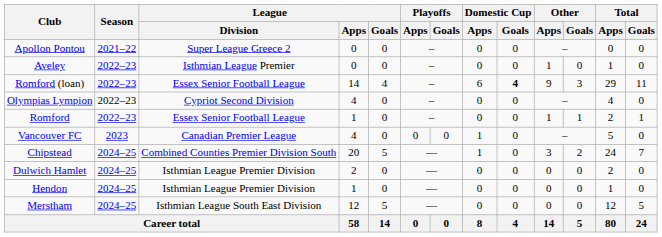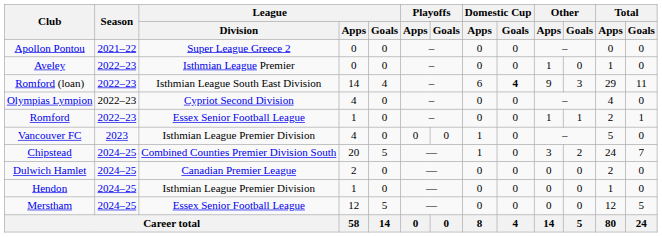Romford (loan) | League / Division: Essex Senior Football League -> Isthmian League South East Division
Vancouver FC | League / Division: Canadian Premier League -> Isthmian League Premier Division
Dulwich Hamlet | League / Division: Isthmian League Premier Division -> Canadian Premier League
Merstham | League / Division: Isthmian League South East Division -> Essex Senior Football League
